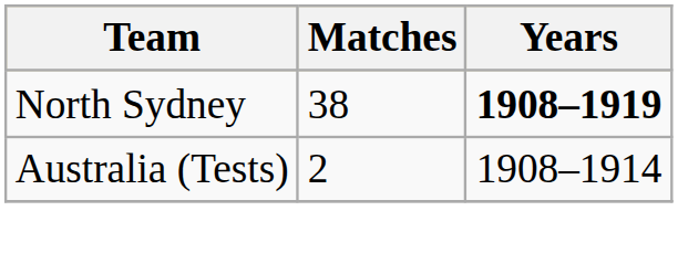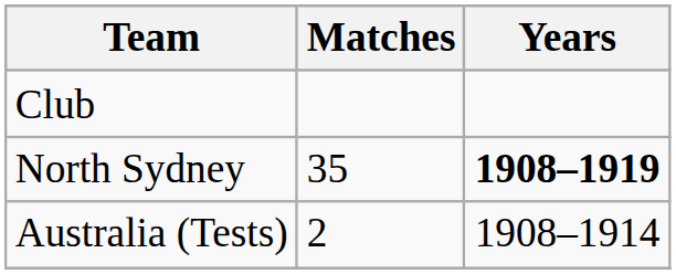+ row: Club
North Sydney | Matches: 38 -> 35
